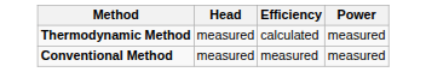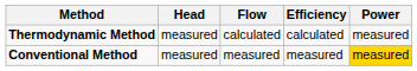+ column: Flow | calculated | measured
Conventional Method | Power: no background -> gold background
